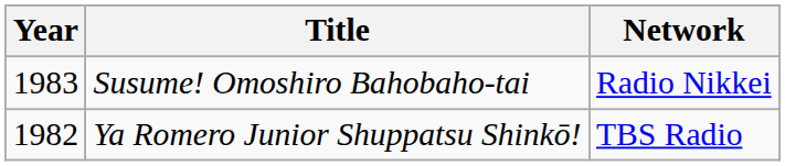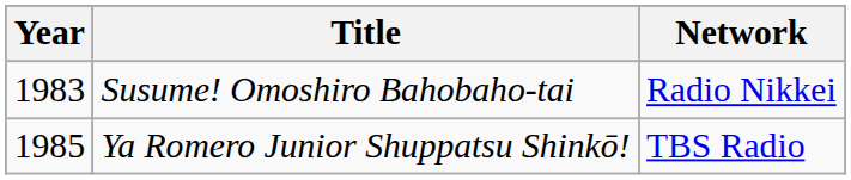Ya Romero Junior Shuppatsu Shinkō! | Year: 1982 -> 1985
